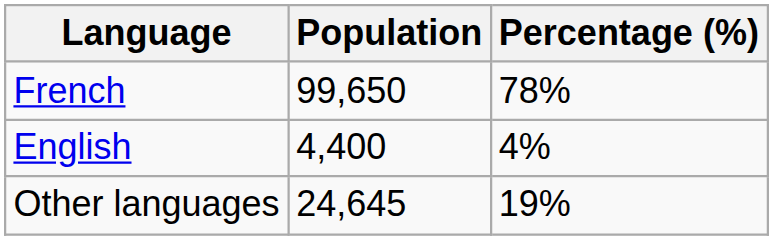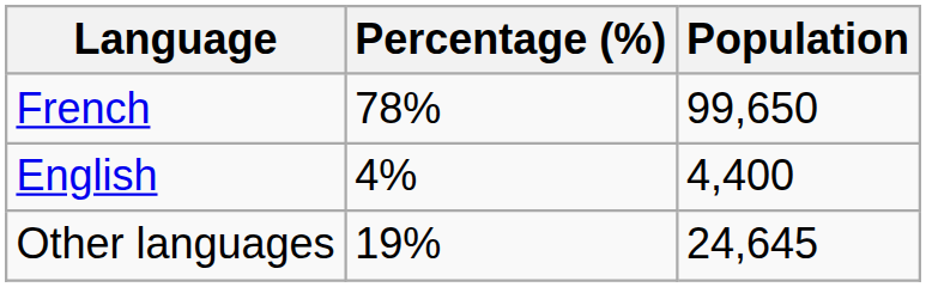columns swapped: Population <-> Percentage (%)
